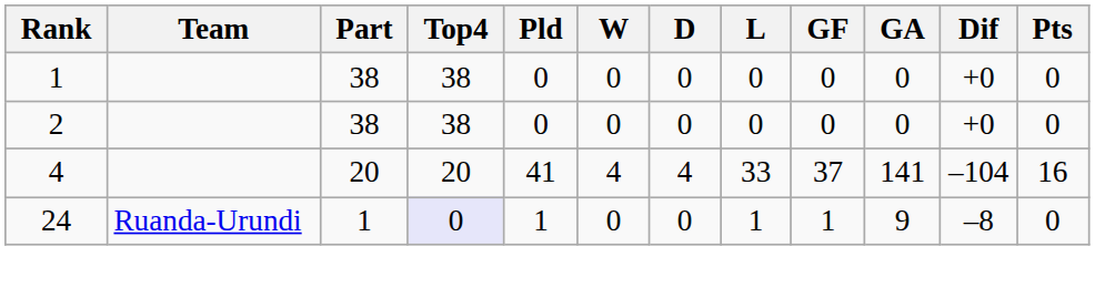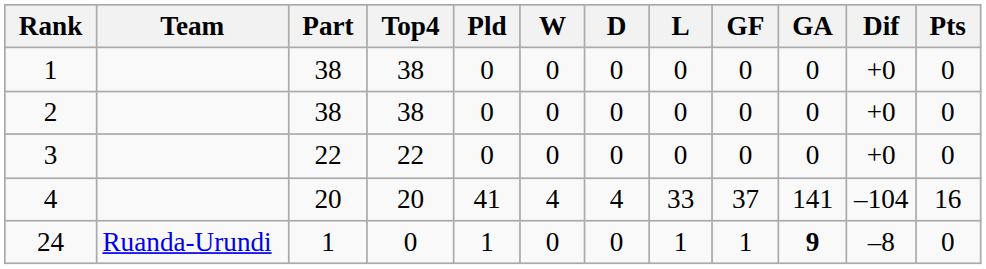+ row: 3 | 22 | 22 | 0 | 0 | 0 | 0 | 0 | 0 | +0 | 0
24 | Top4: lavender background -> no background
24 | GA: normal -> bold
